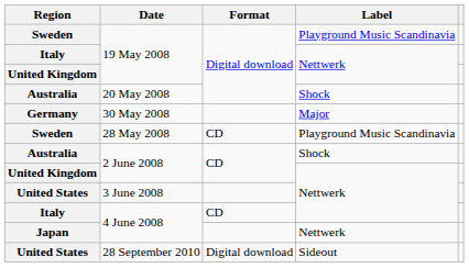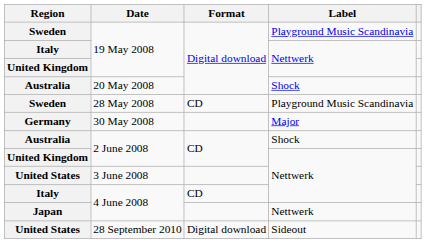rows swapped: 28 May 2008 <-> 30 May 2008
